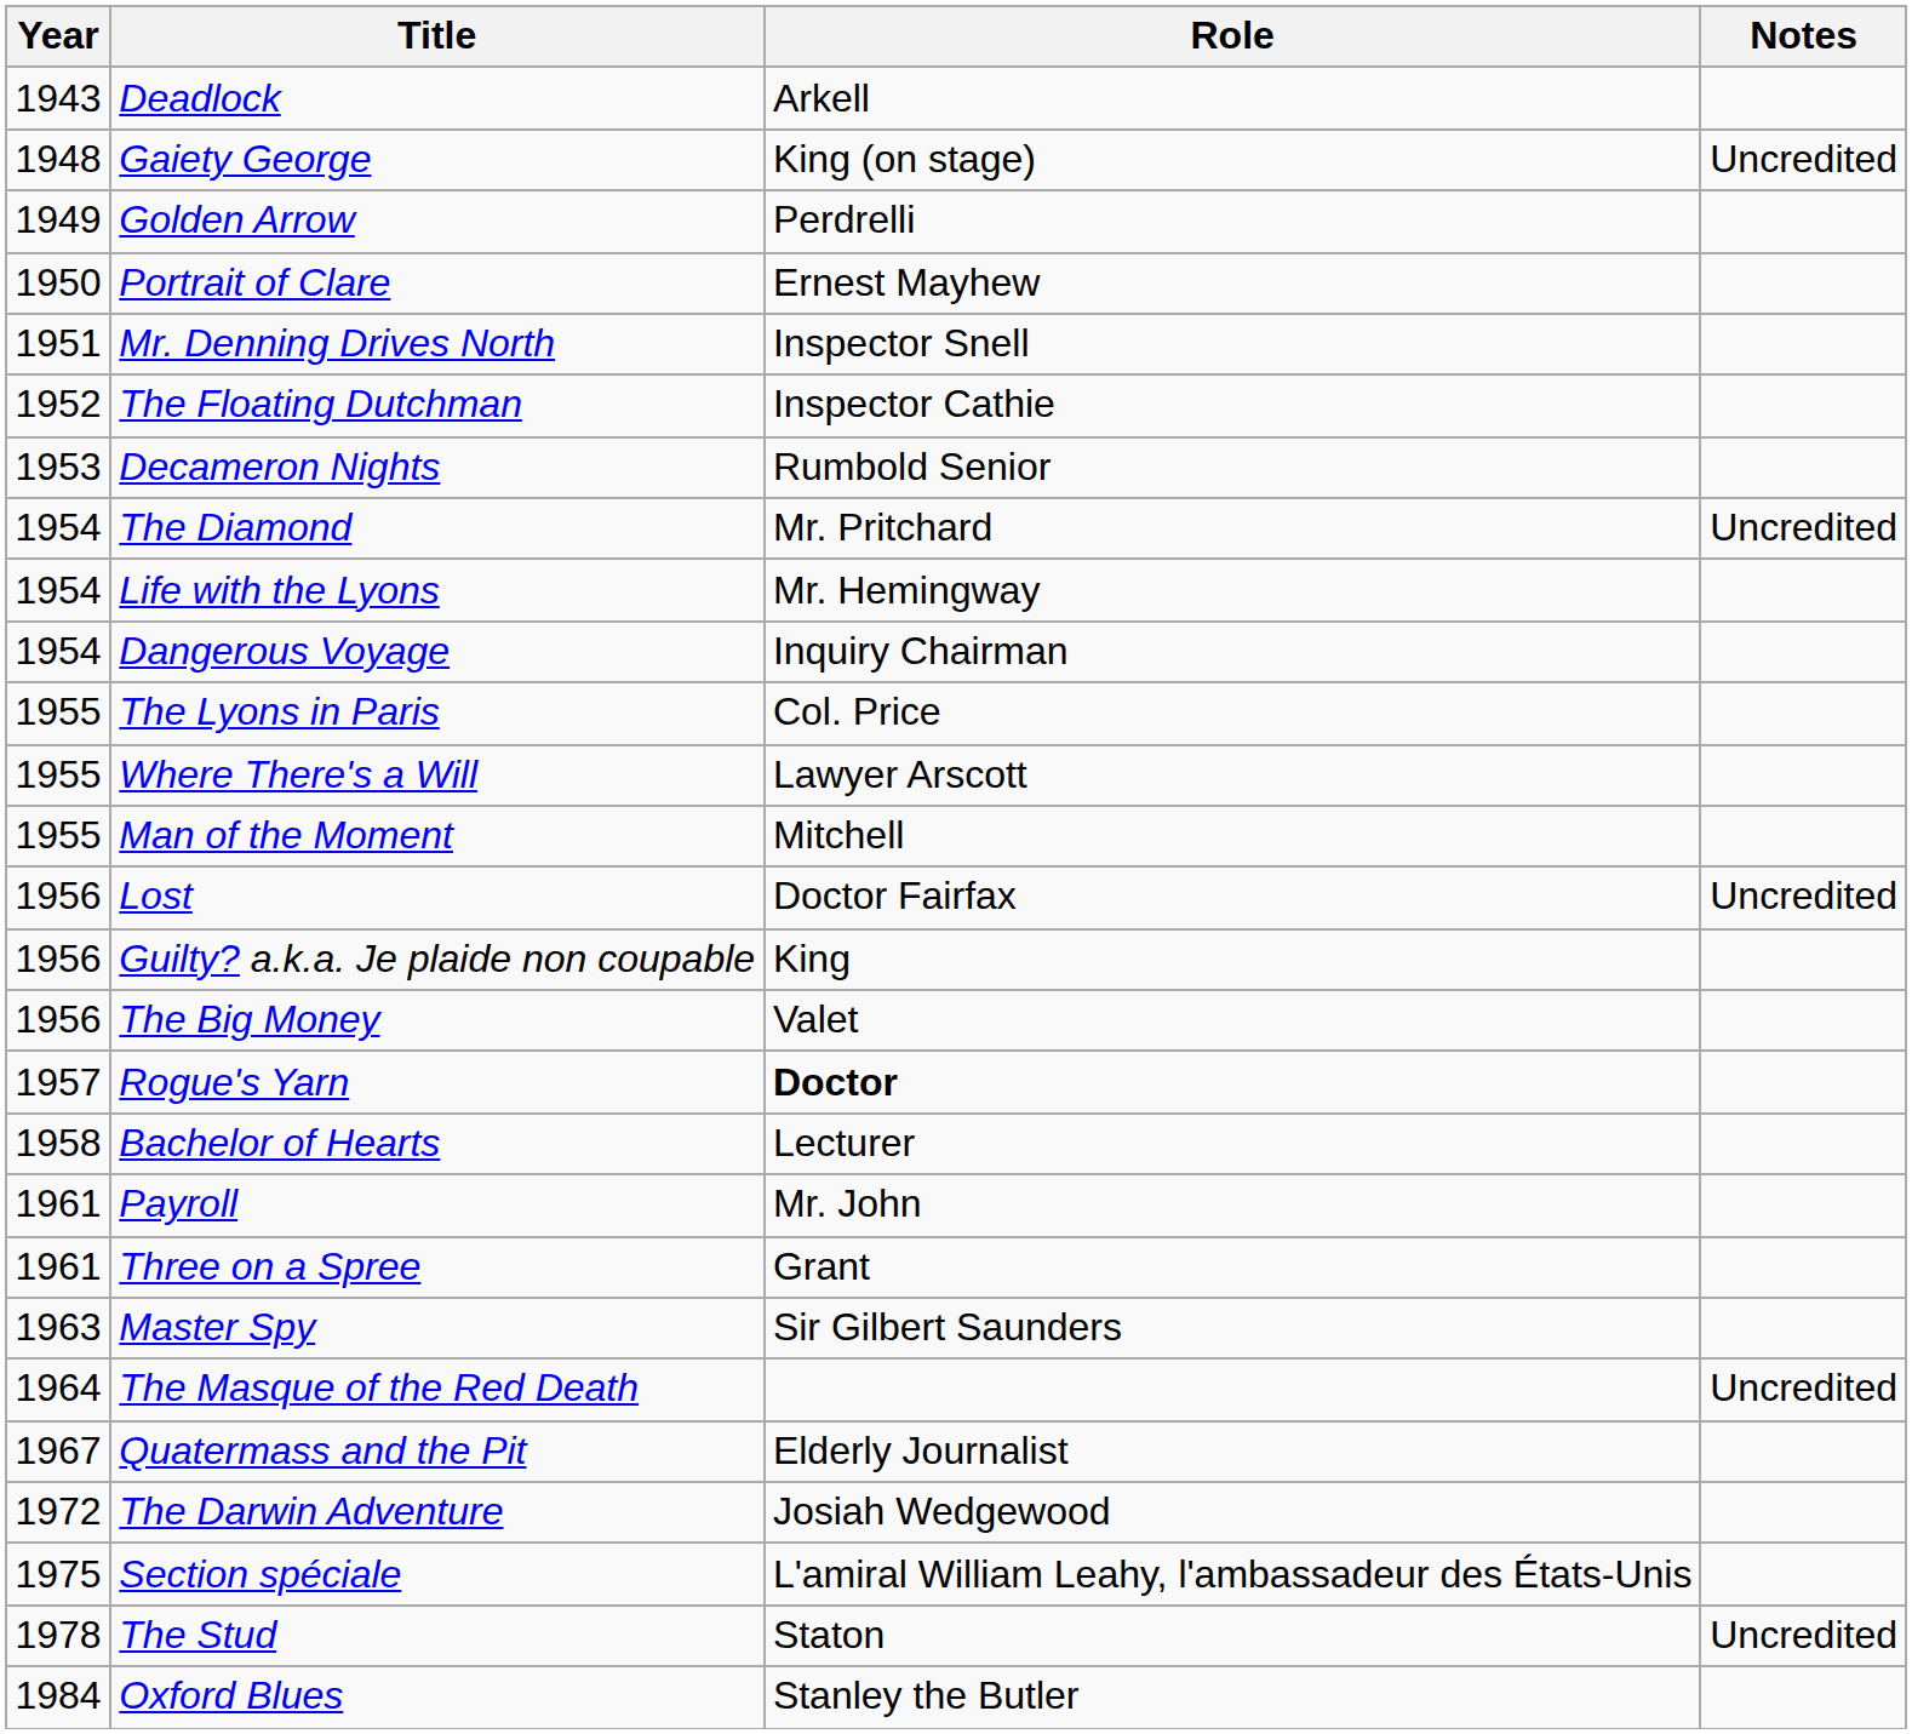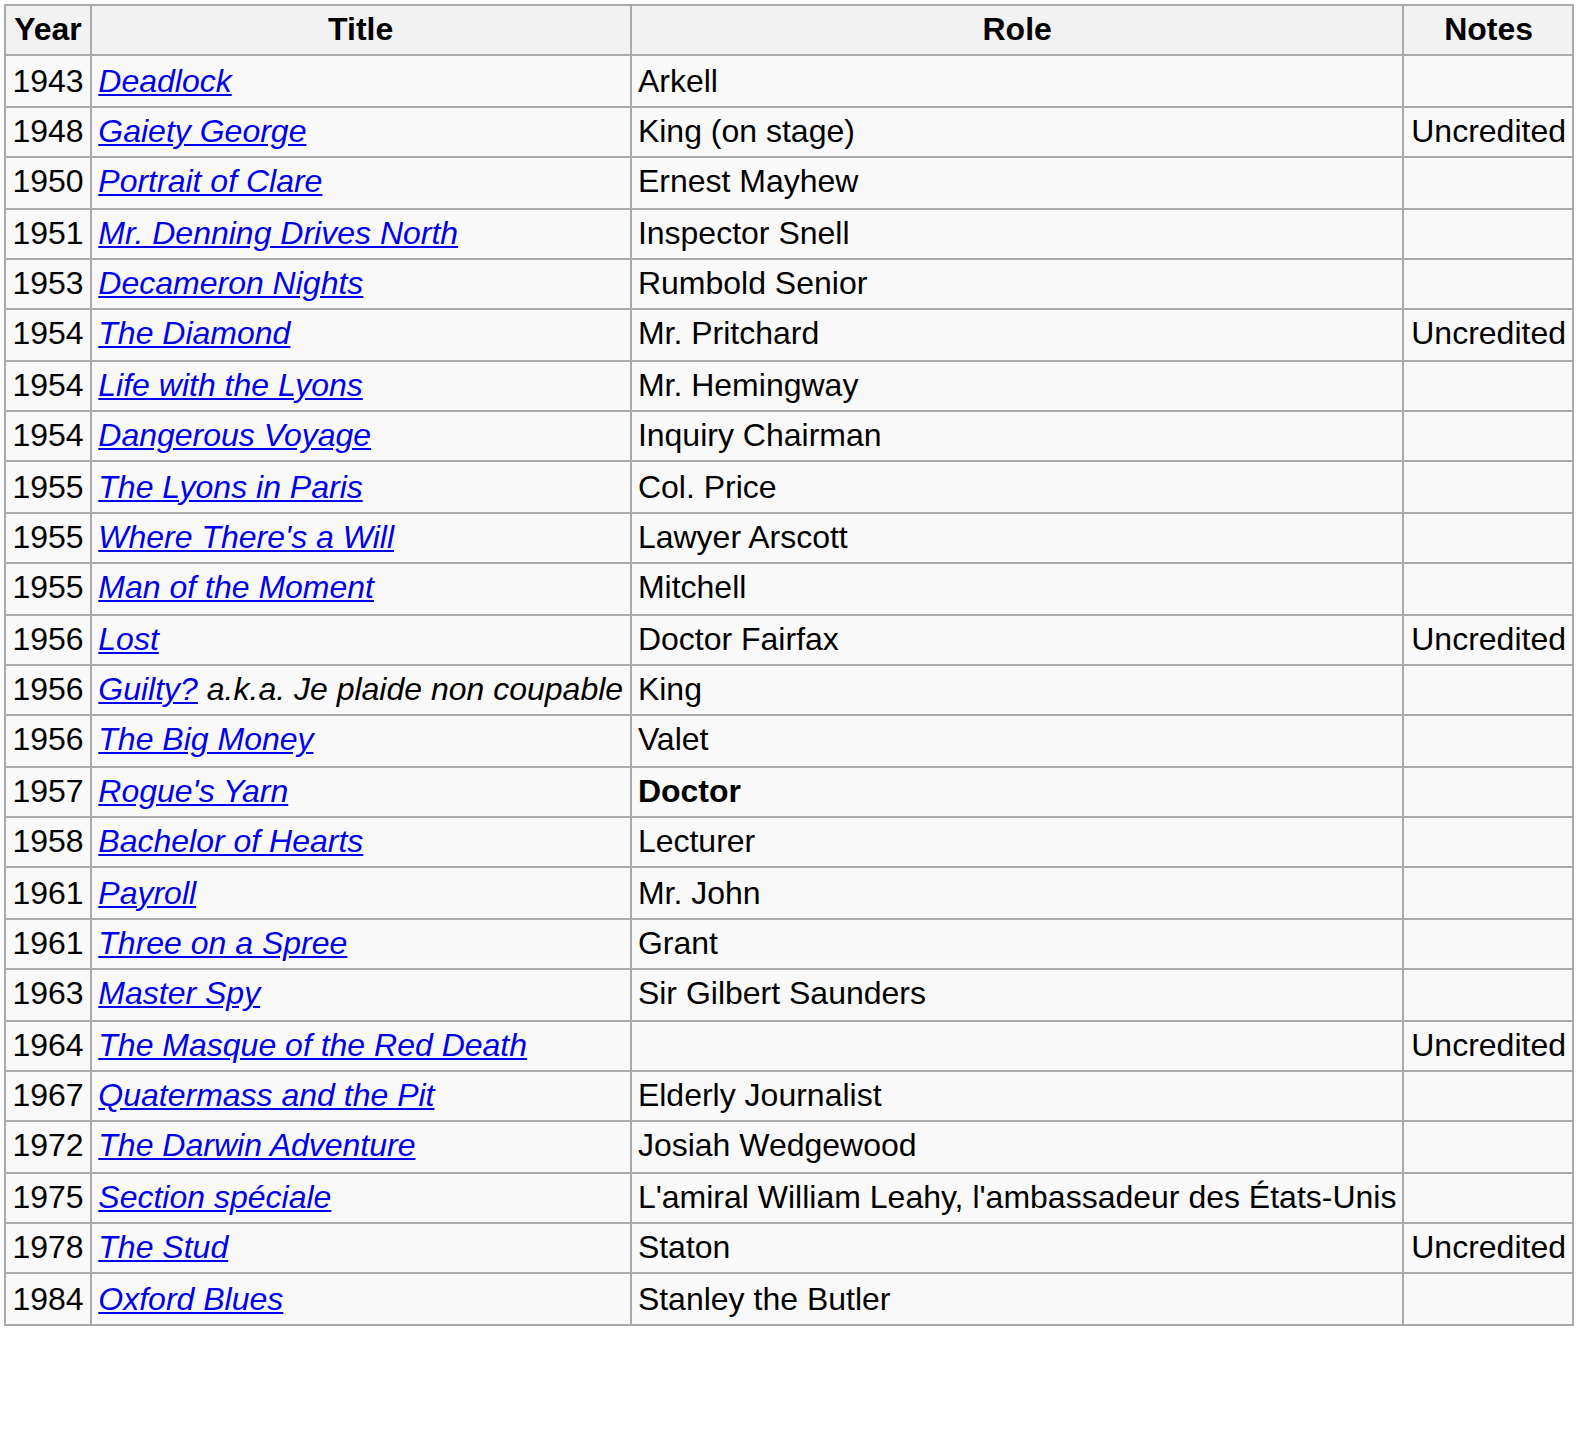- row: 1949 | Golden Arrow | Perdrelli
- row: 1952 | The Floating Dutchman | Inspector Cathie
